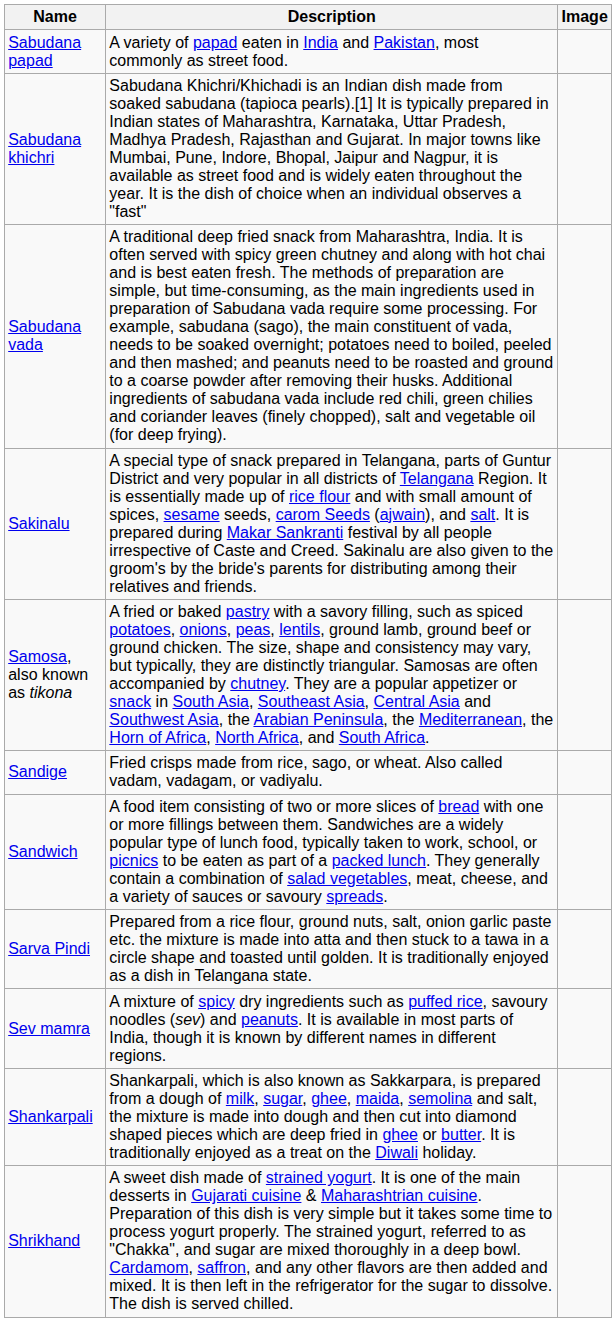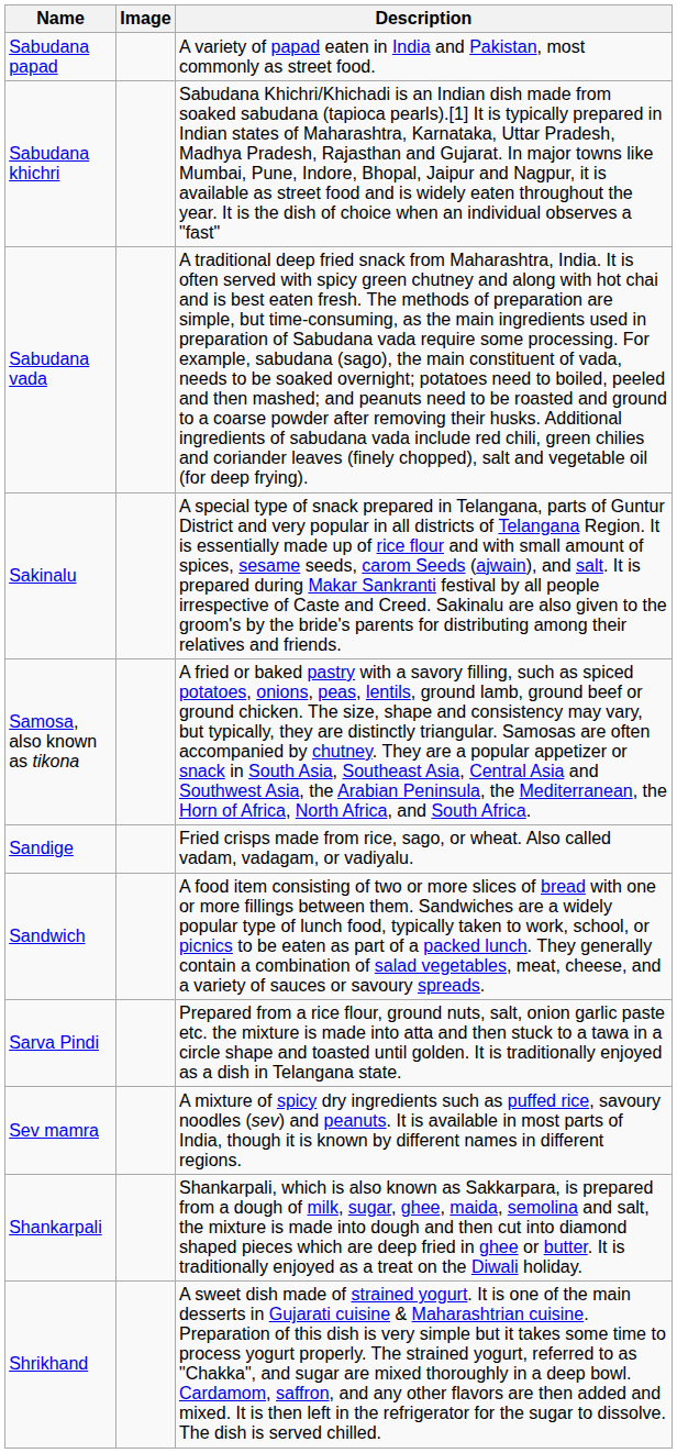columns swapped: Image <-> Description
